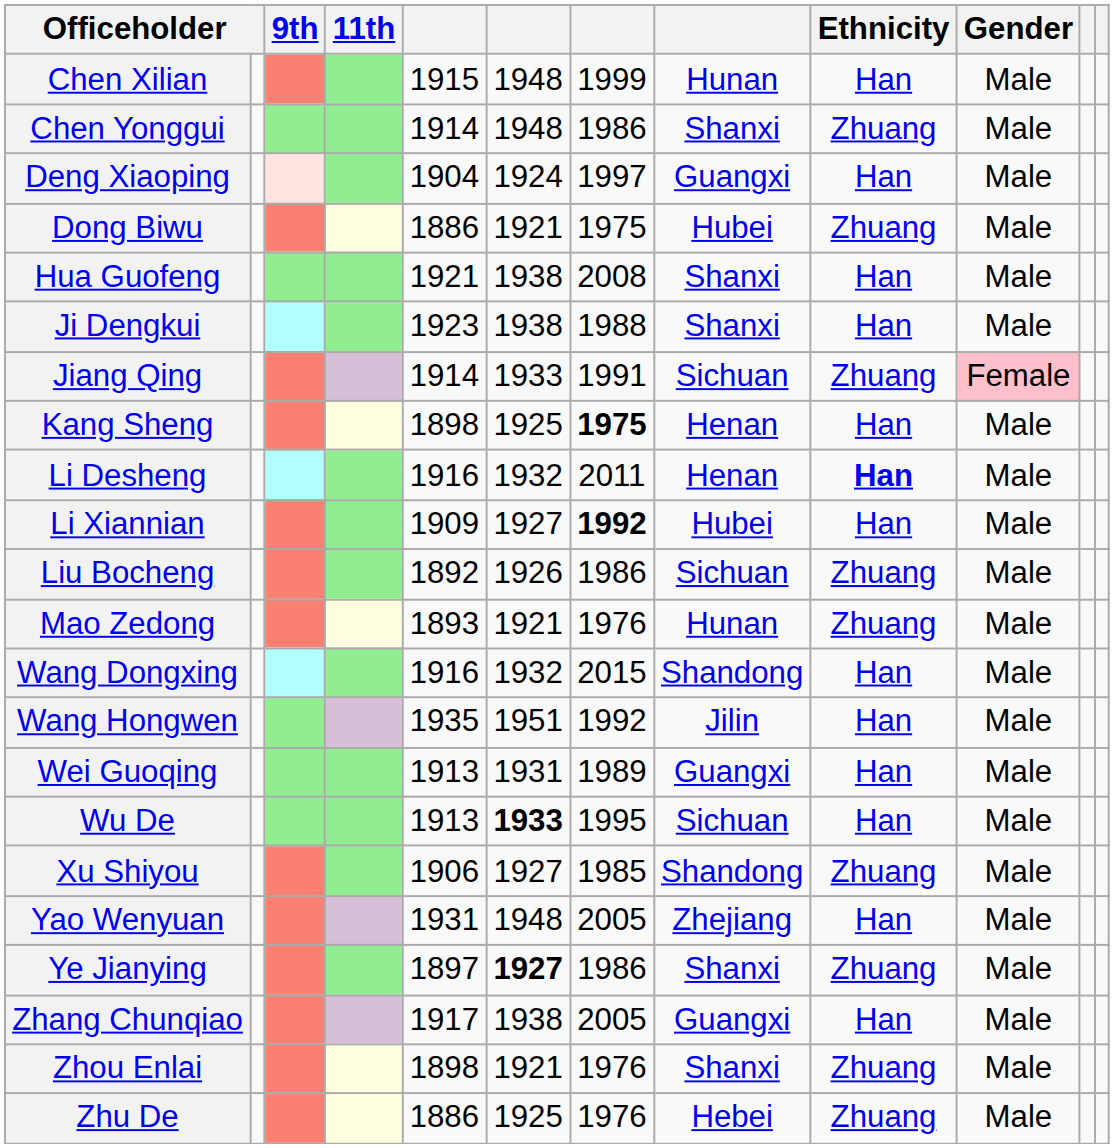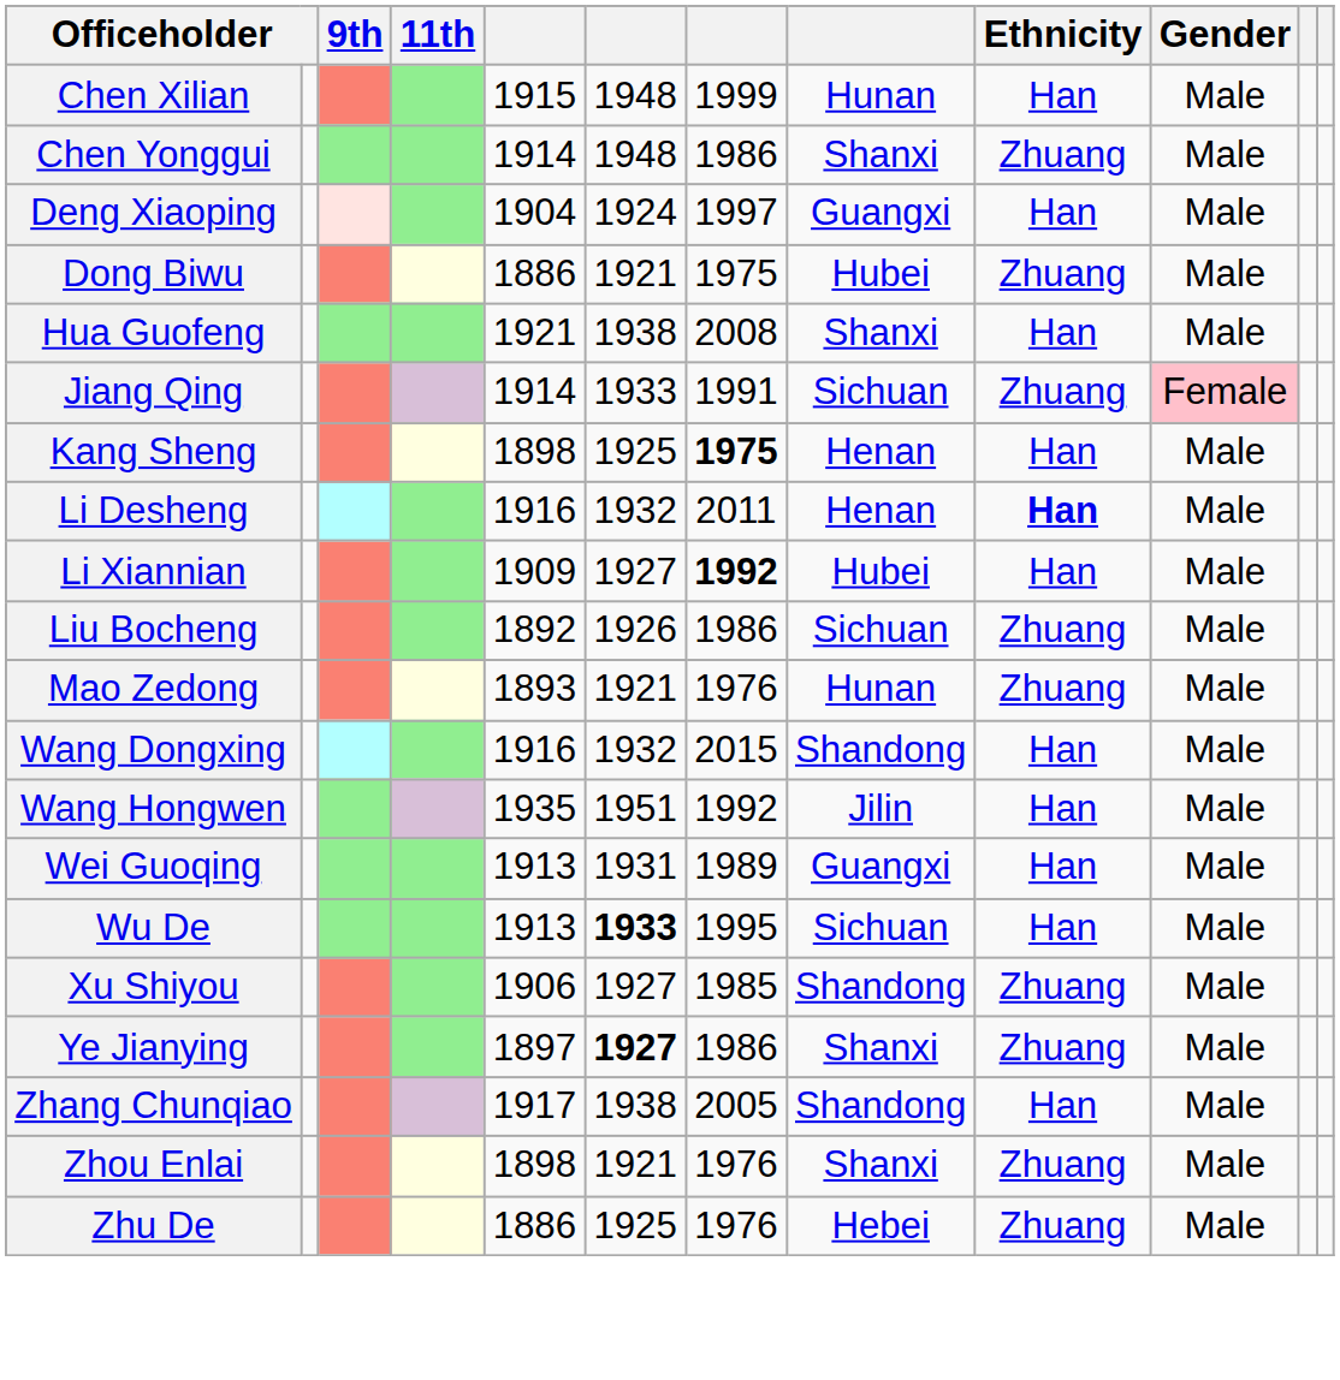- row: Ji Dengkui | 1923 | 1938 | 1988 | Shanxi | Han | Male
- row: Yao Wenyuan | 1931 | 1948 | 2005 | Zhejiang | Han | Male
Zhang Chunqiao | column 8: Guangxi -> Shandong
